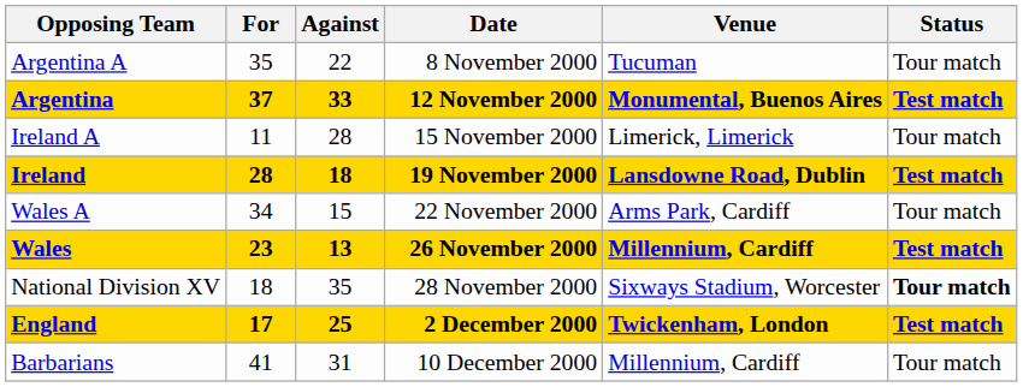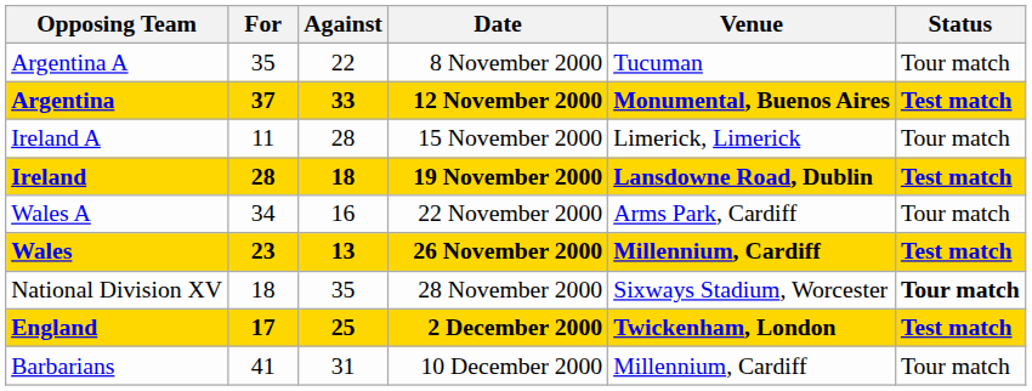Wales A | Against: 15 -> 16
